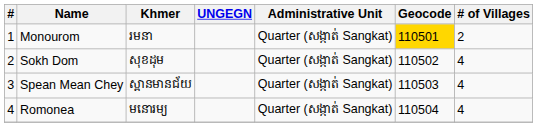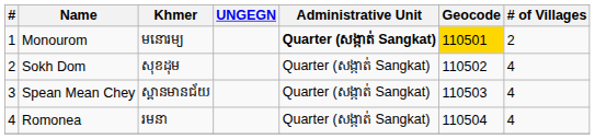Monourom | Khmer: រមនា -> មនោរម្យ
Monourom | Administrative Unit: normal -> bold
Romonea | Khmer: មនោរម្យ -> រមនា
